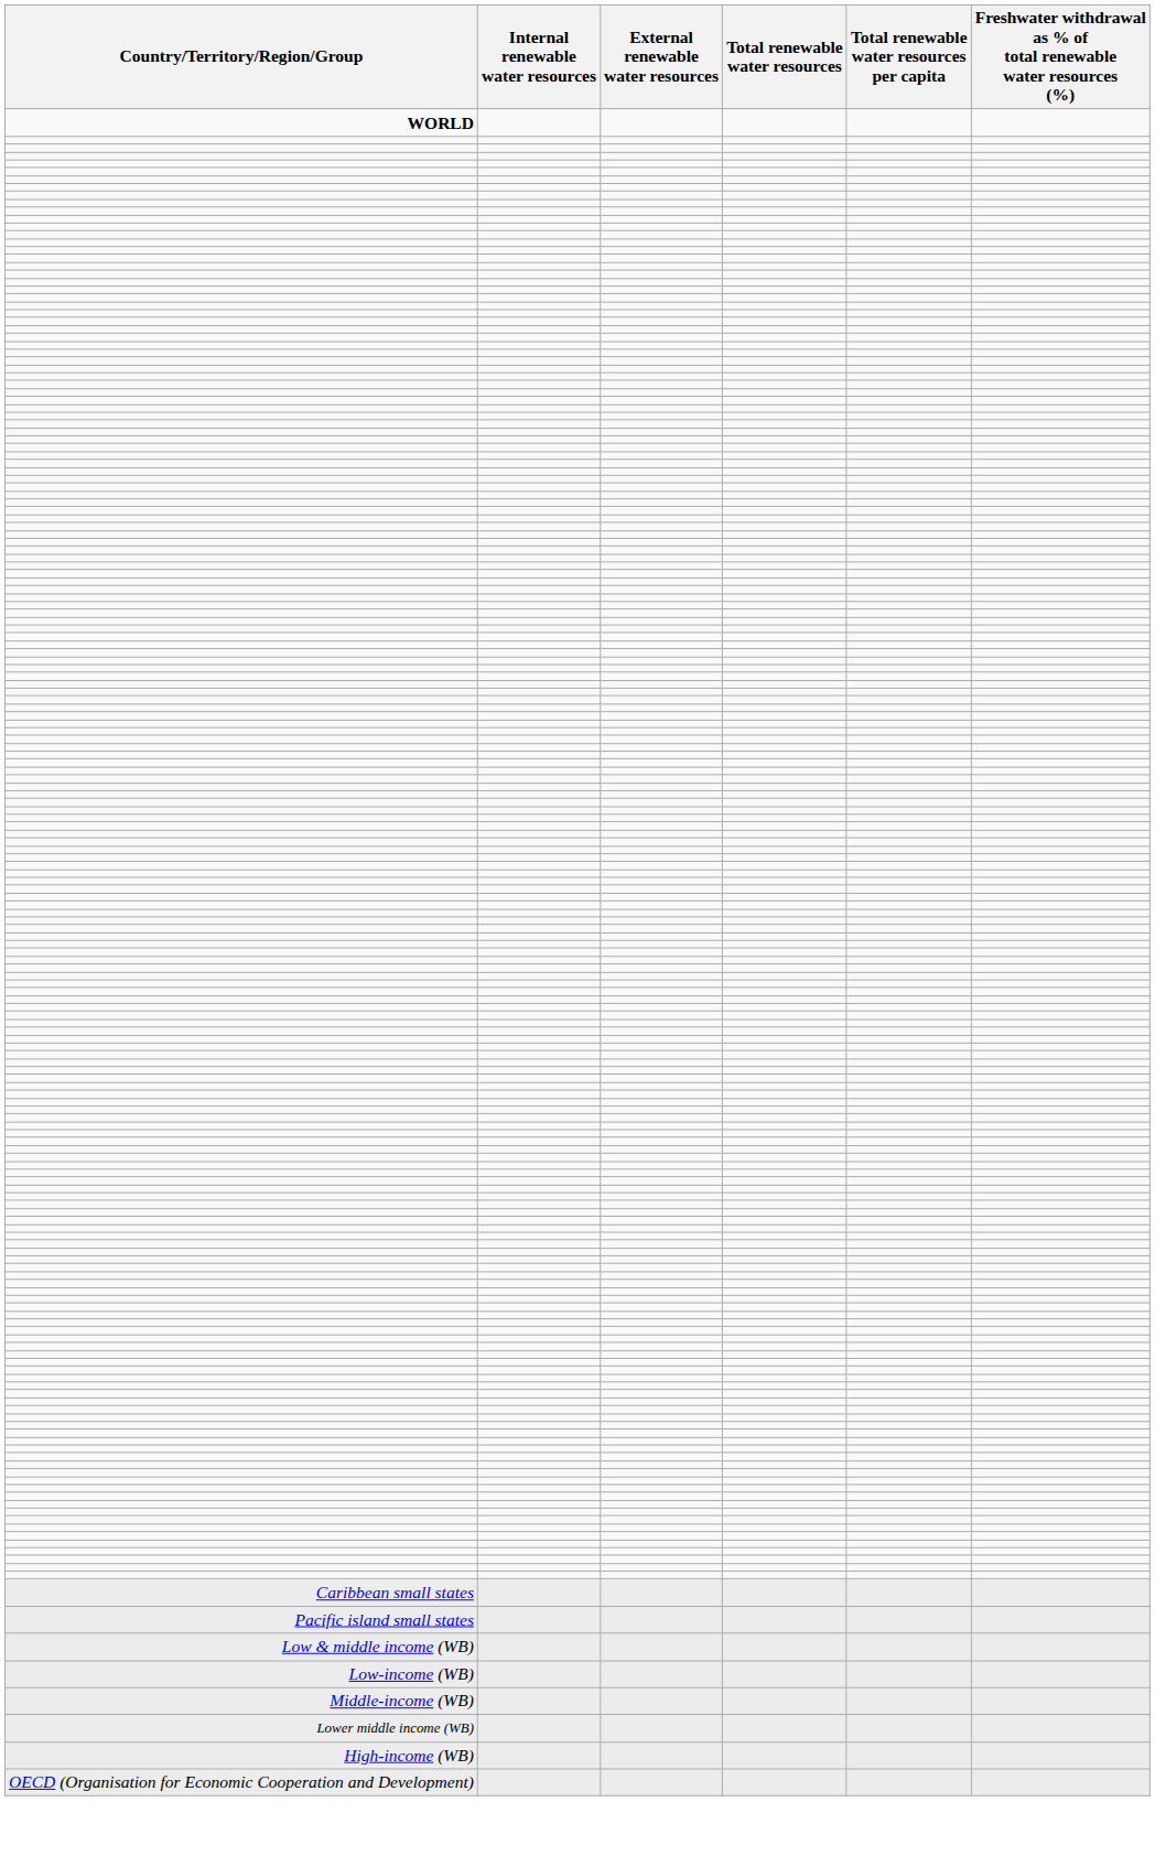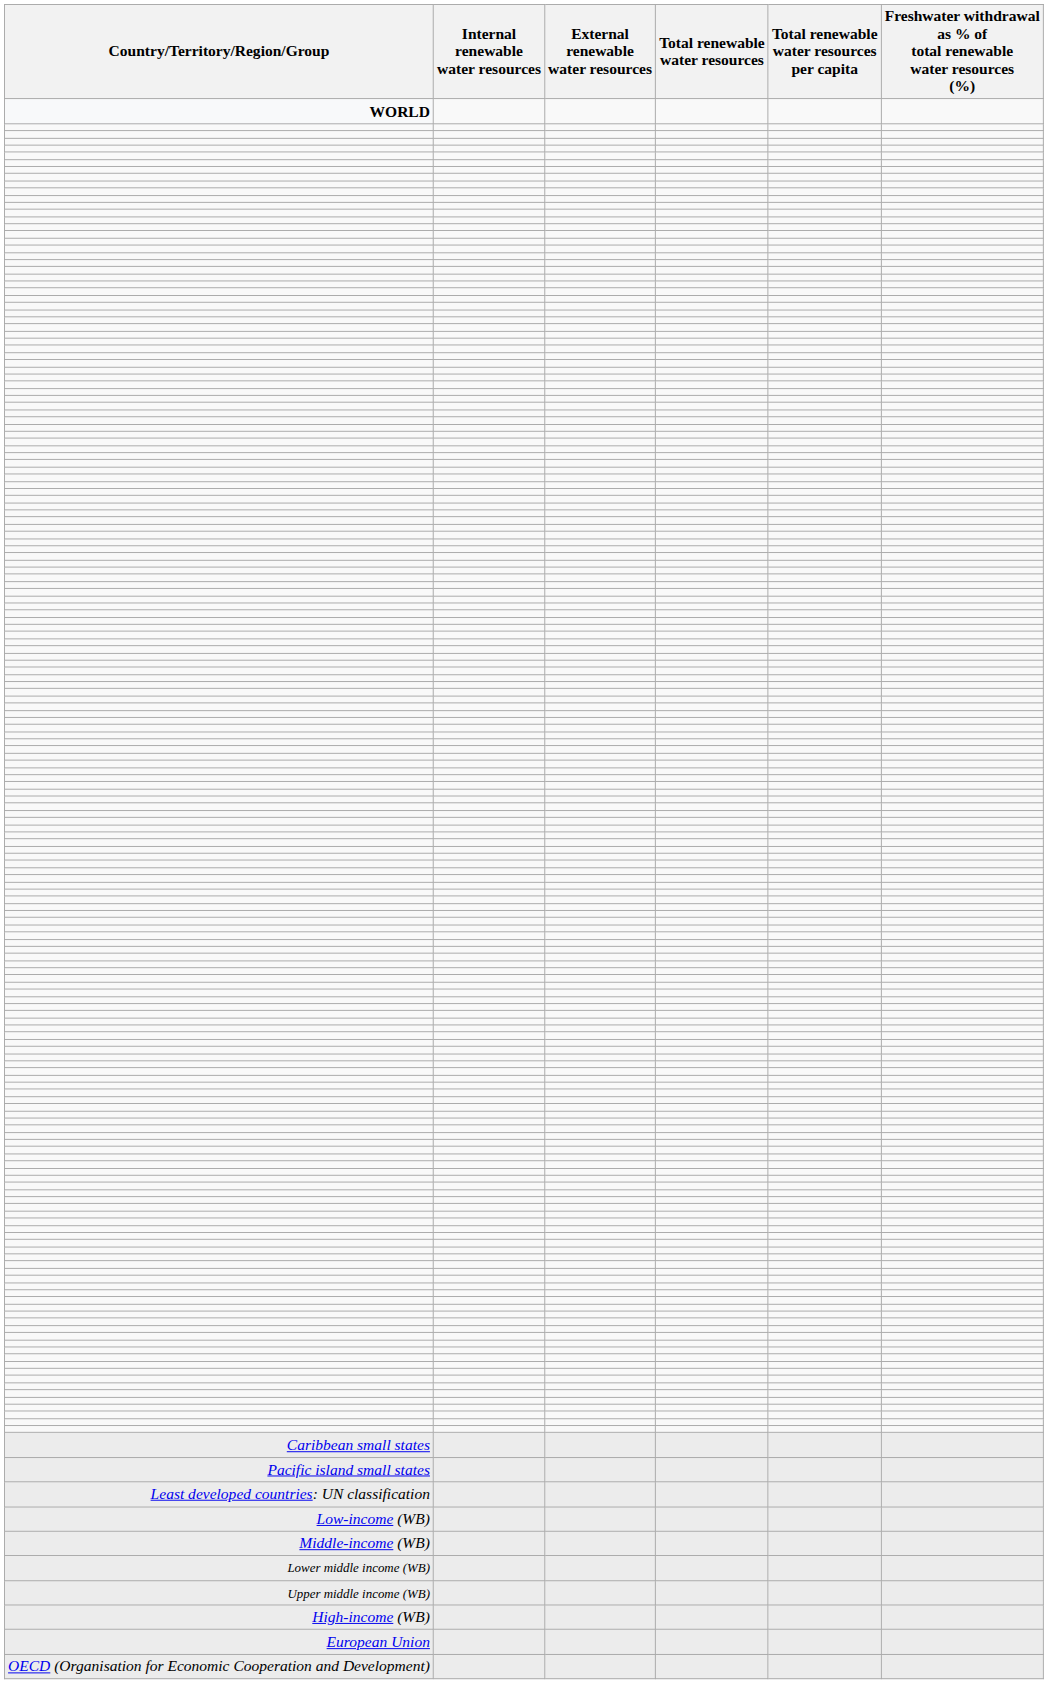+ row: Least developed countries: UN classification
- row: Low & middle income (WB)
+ row: Upper middle income (WB)
+ row: European Union
